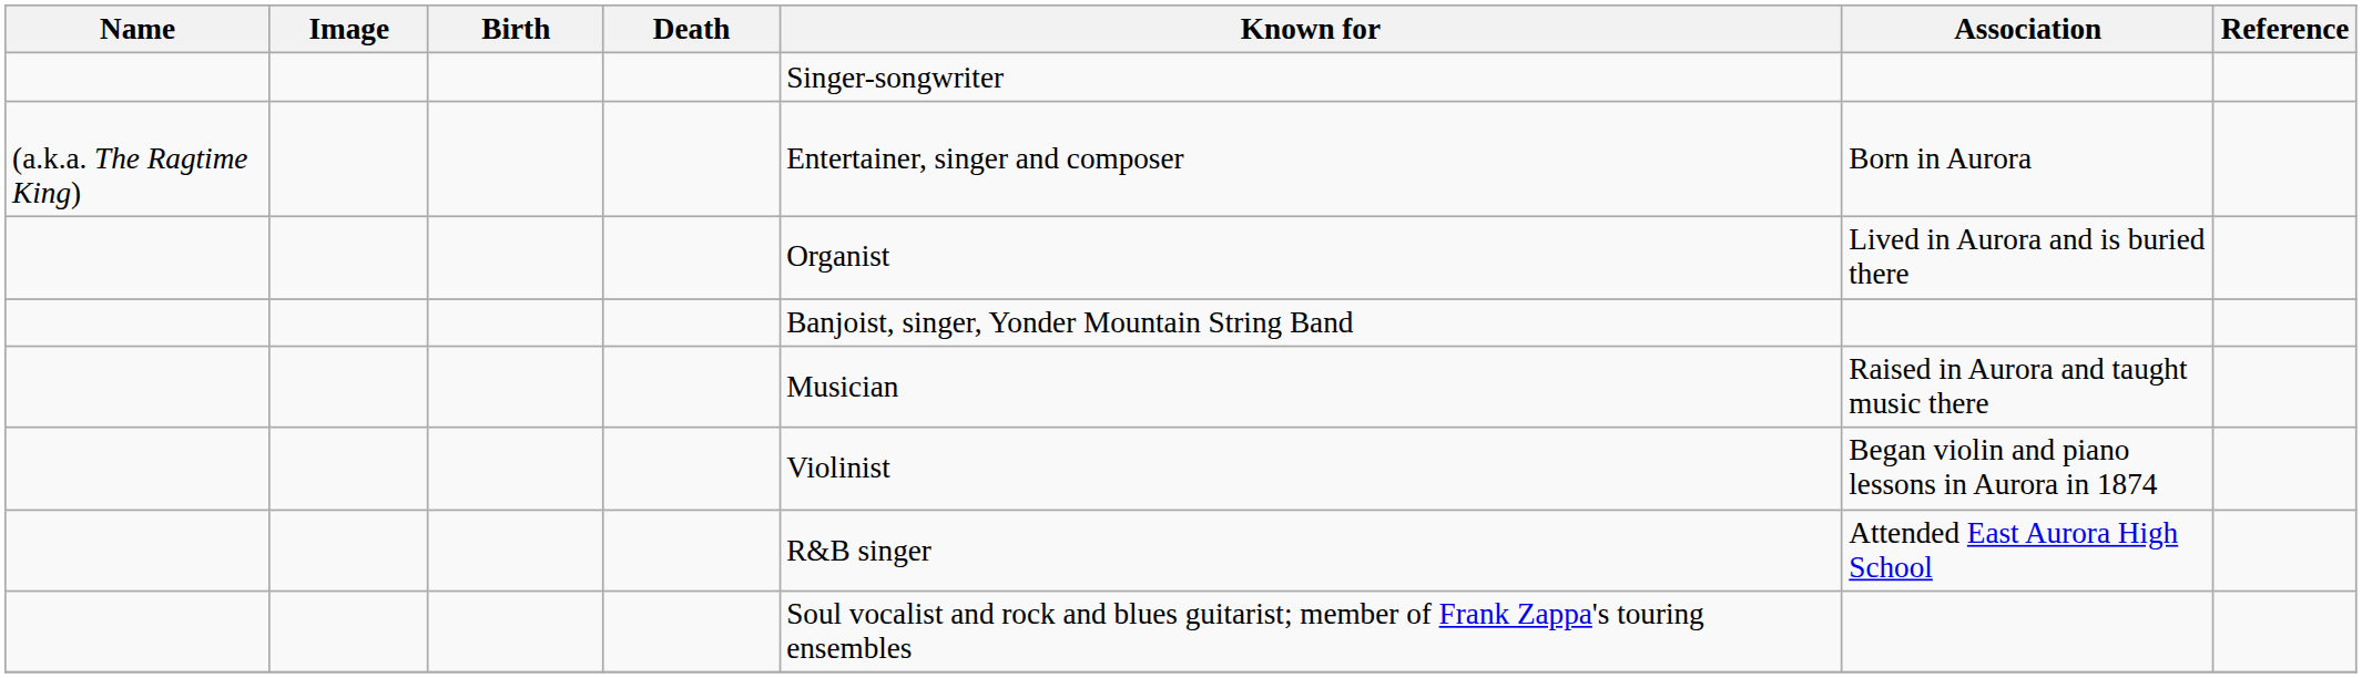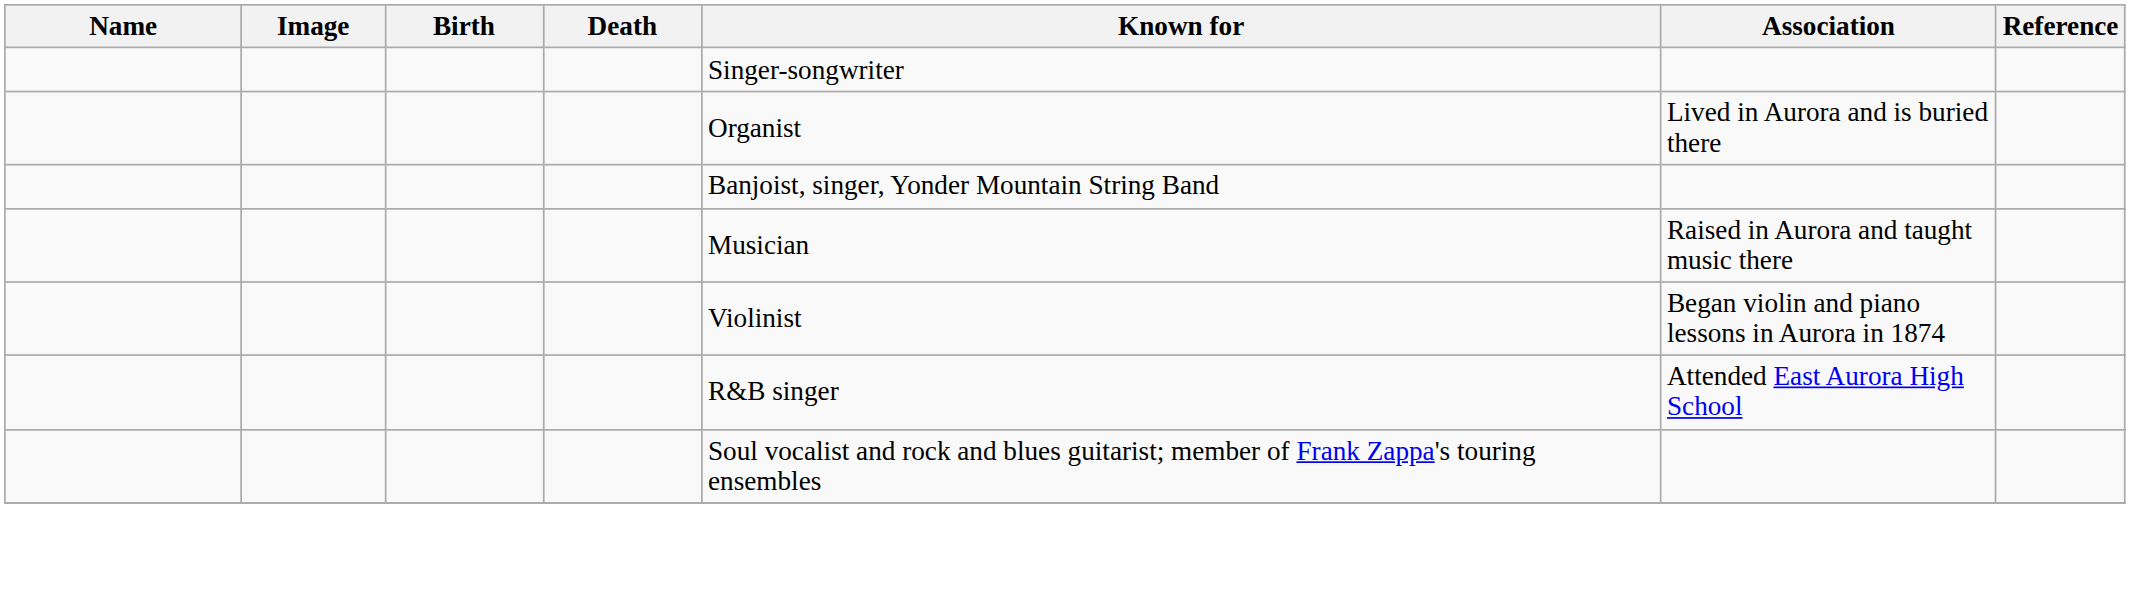- row: (a.k.a. The Ragtime King) | Entertainer, singer and composer | Born in Aurora
